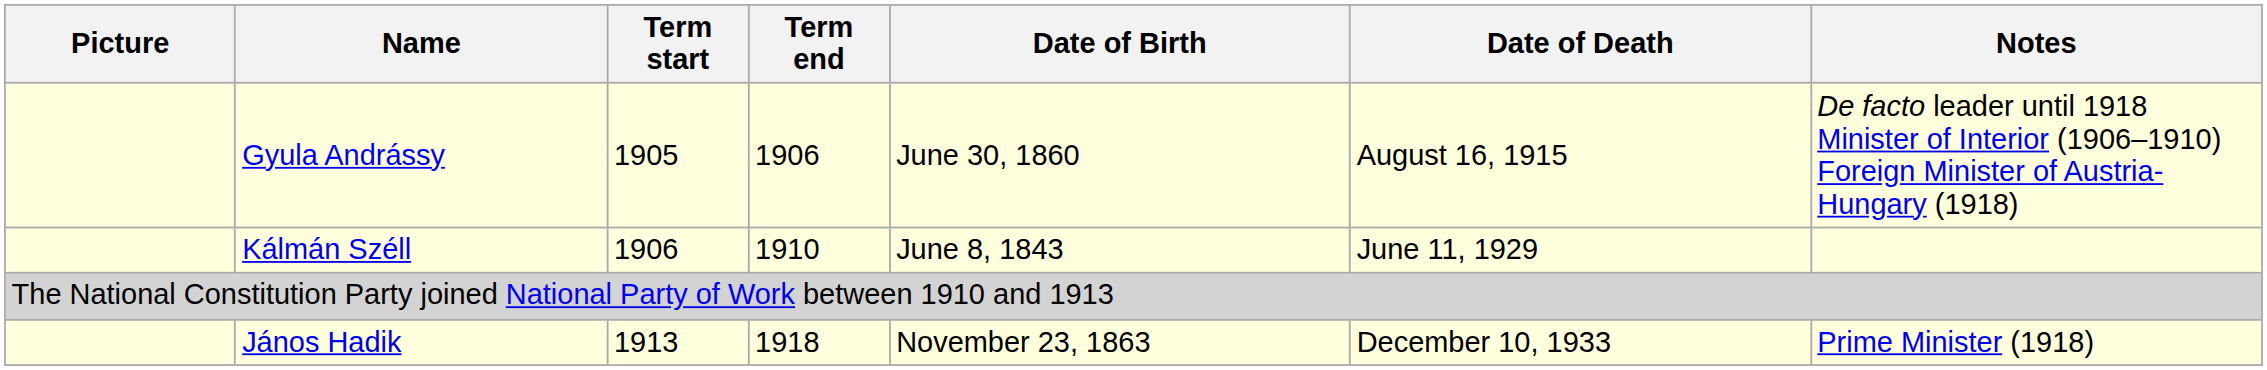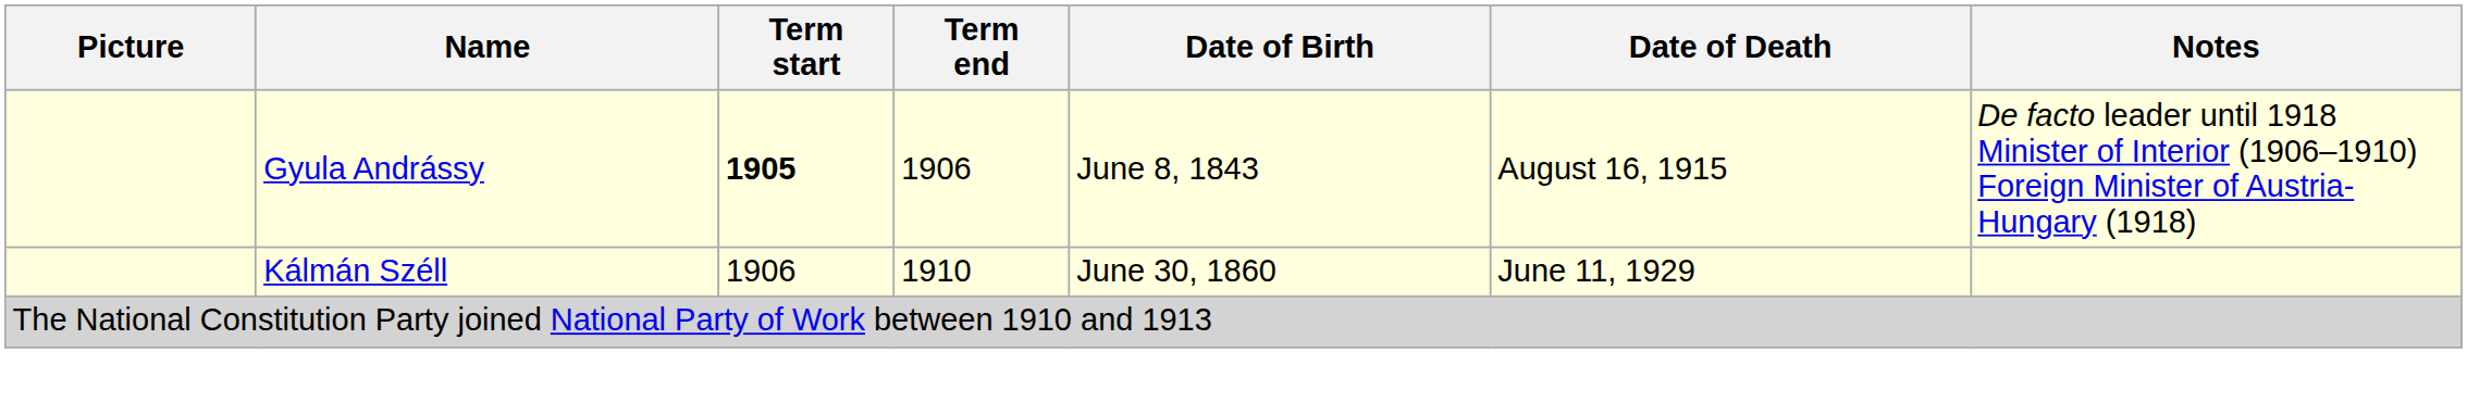Gyula Andrássy | Term start: normal -> bold
Gyula Andrássy | Date of Birth: June 30, 1860 -> June 8, 1843
Kálmán Széll | Date of Birth: June 8, 1843 -> June 30, 1860
- row: János Hadik | 1913 | 1918 | November 23, 1863 | December 10, 1933 | Prime Minister (1918)
